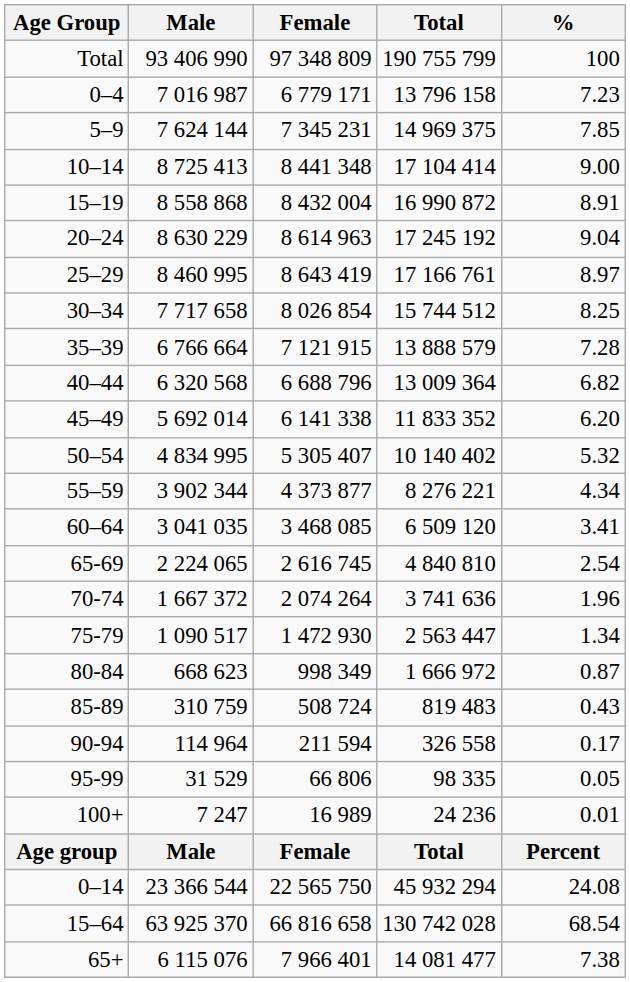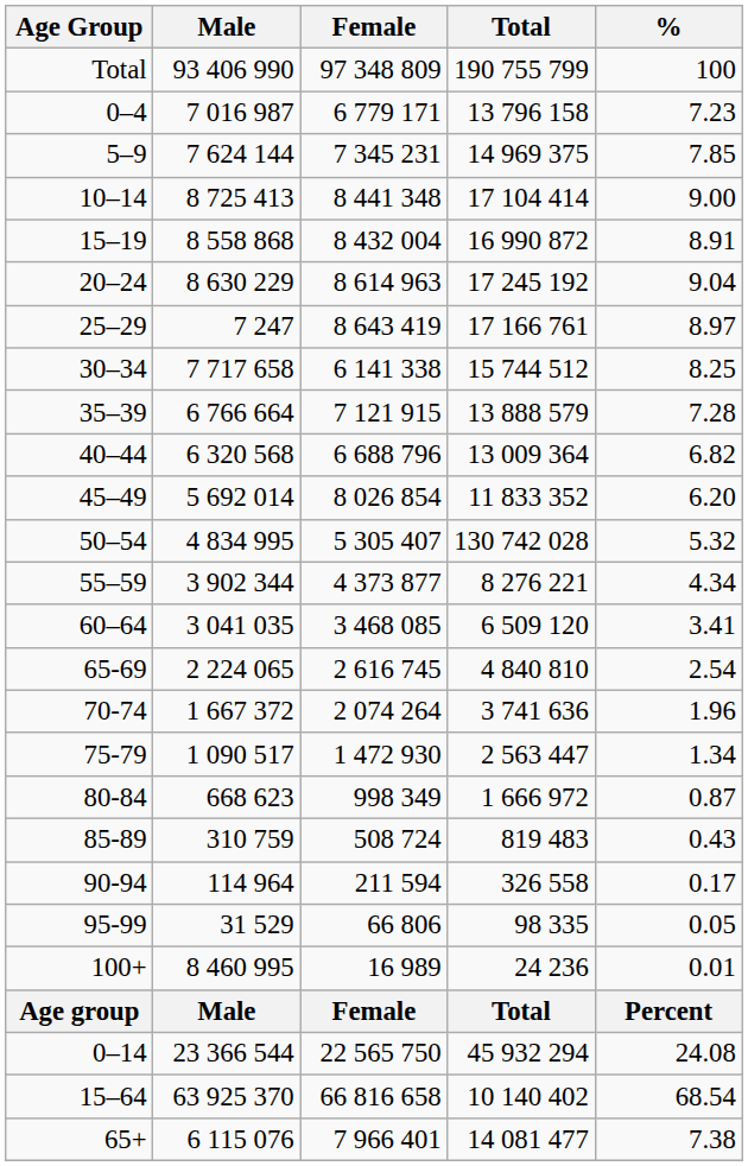25–29 | Male: 8 460 995 -> 7 247
30–34 | Female: 8 026 854 -> 6 141 338
45–49 | Female: 6 141 338 -> 8 026 854
50–54 | Total: 10 140 402 -> 130 742 028
100+ | Male: 7 247 -> 8 460 995
15–64 | Total: 130 742 028 -> 10 140 402
